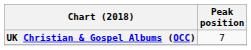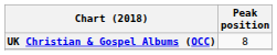UK Christian & Gospel Albums (OCC) | Peak position: 7 -> 8
